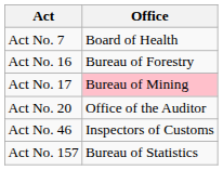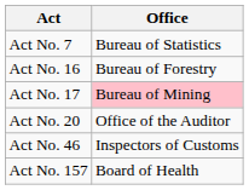Act No. 7 | Office: Board of Health -> Bureau of Statistics
Act No. 157 | Office: Bureau of Statistics -> Board of Health
